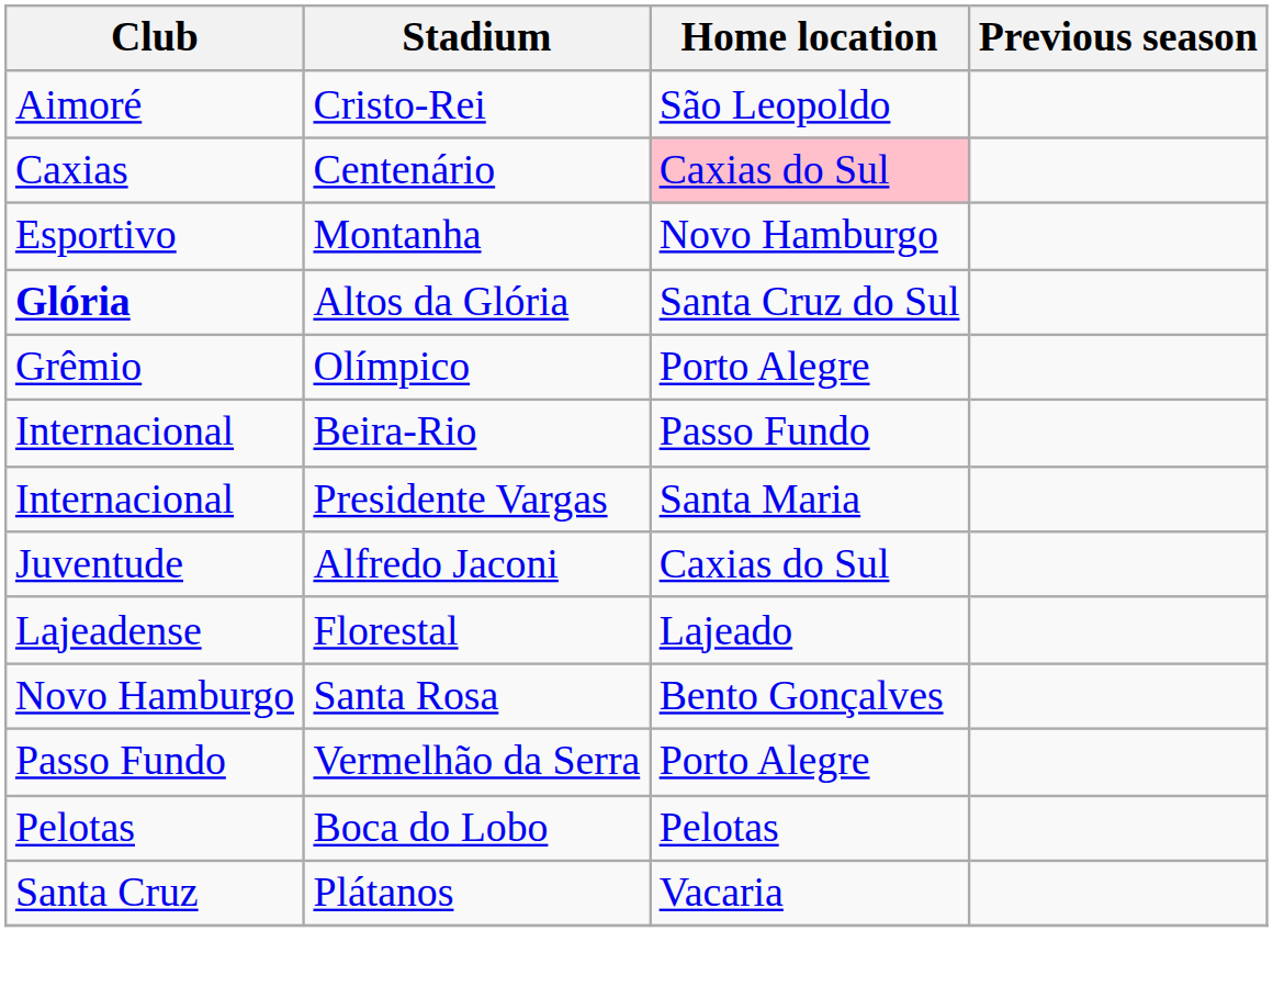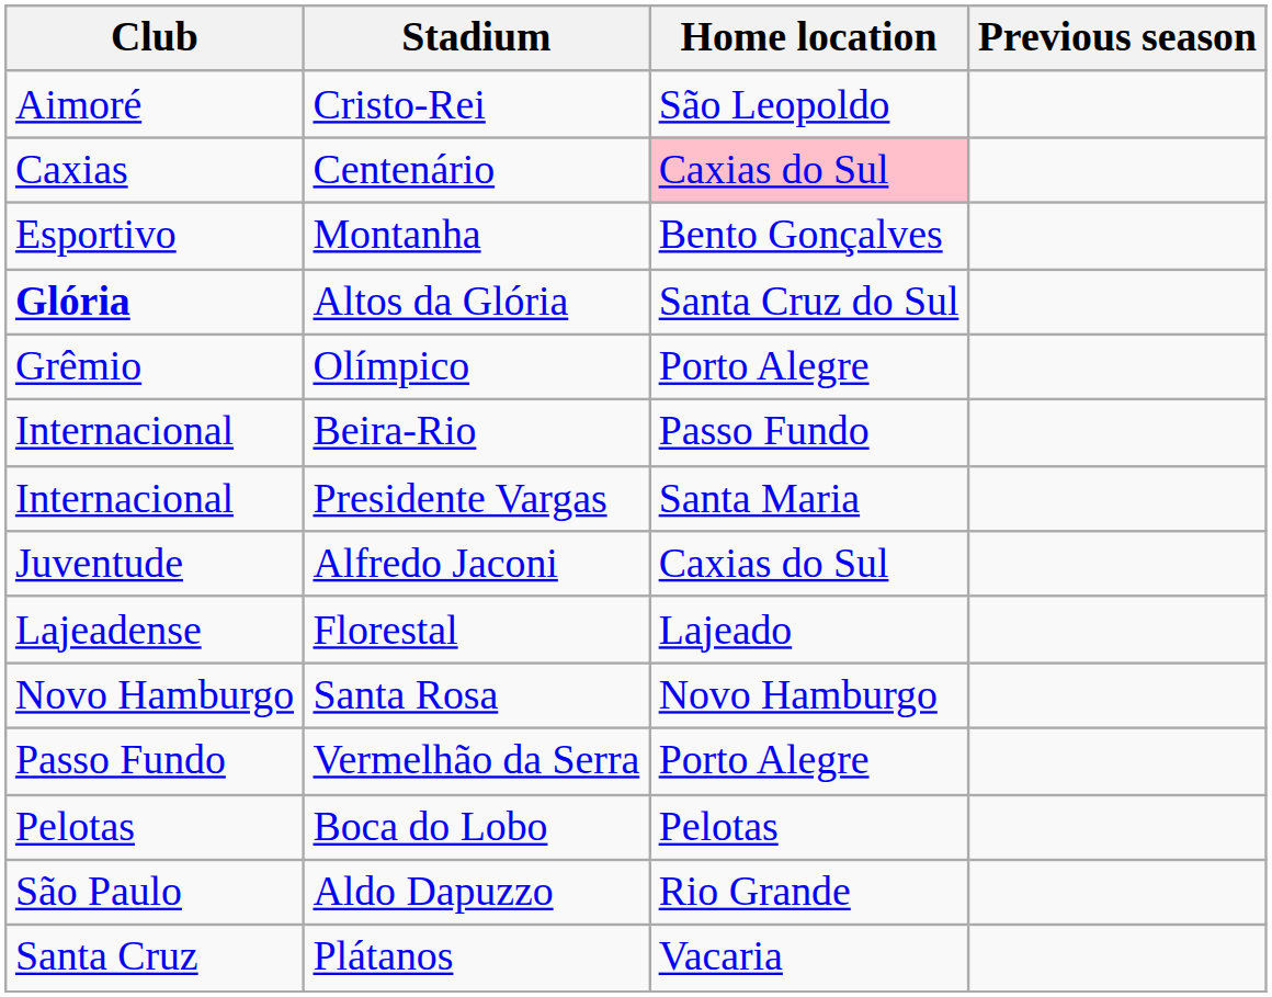Montanha | Home location: Novo Hamburgo -> Bento Gonçalves
Santa Rosa | Home location: Bento Gonçalves -> Novo Hamburgo
+ row: São Paulo | Aldo Dapuzzo | Rio Grande
